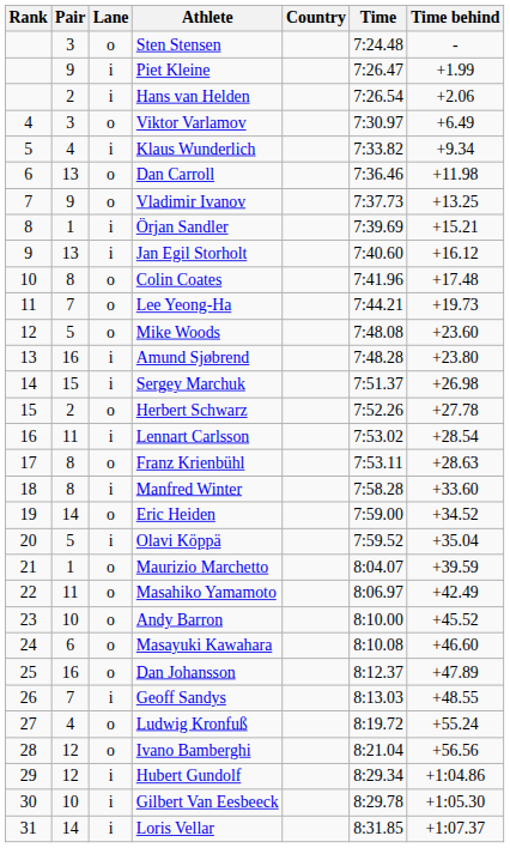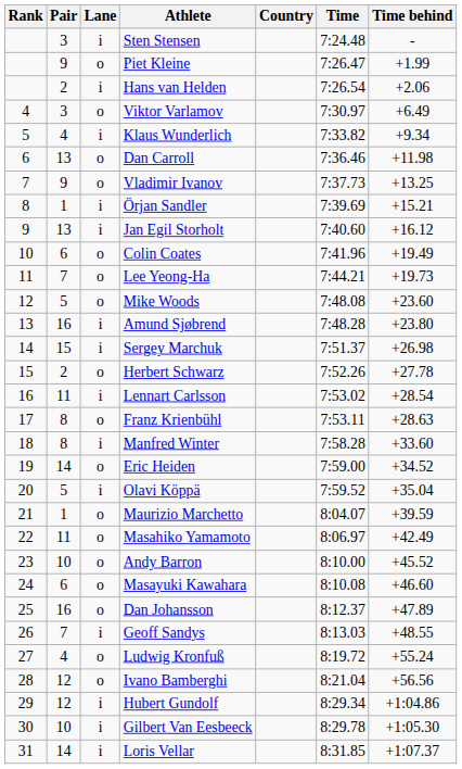Sten Stensen | Lane: o -> i
Piet Kleine | Lane: i -> o
Colin Coates | Pair: 8 -> 6
Colin Coates | Time behind: +17.48 -> +19.49
